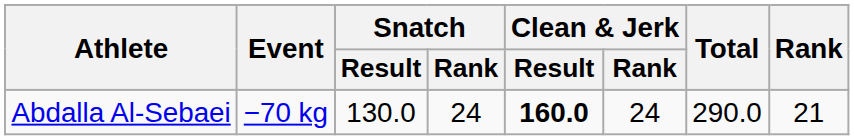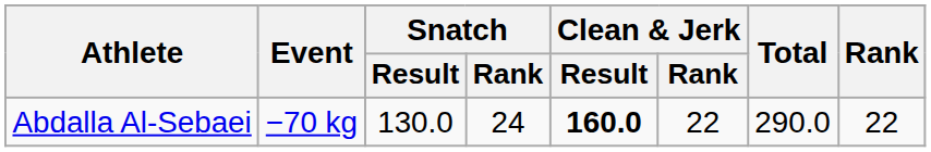Abdalla Al-Sebaei | Clean & Jerk / Rank: 24 -> 22
Abdalla Al-Sebaei | Rank: 21 -> 22
